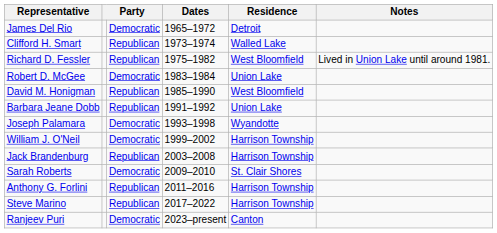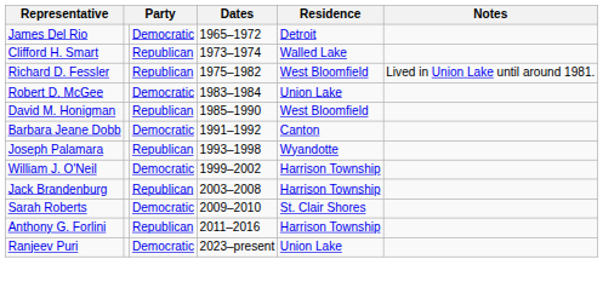Barbara Jeane Dobb | column 3: Republican -> Democratic
Barbara Jeane Dobb | Residence: Union Lake -> Canton
Joseph Palamara | column 3: Democratic -> Republican
- row: Steve Marino | Republican | 2017–2022 | Harrison Township
Ranjeev Puri | Residence: Canton -> Union Lake
